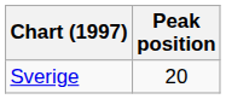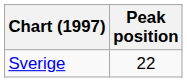Sverige | Peak position: 20 -> 22
